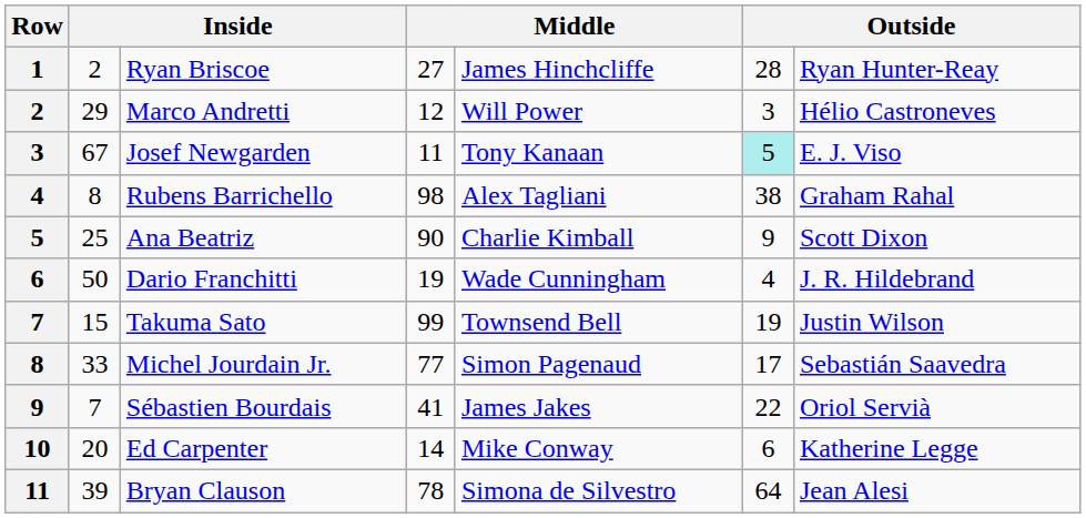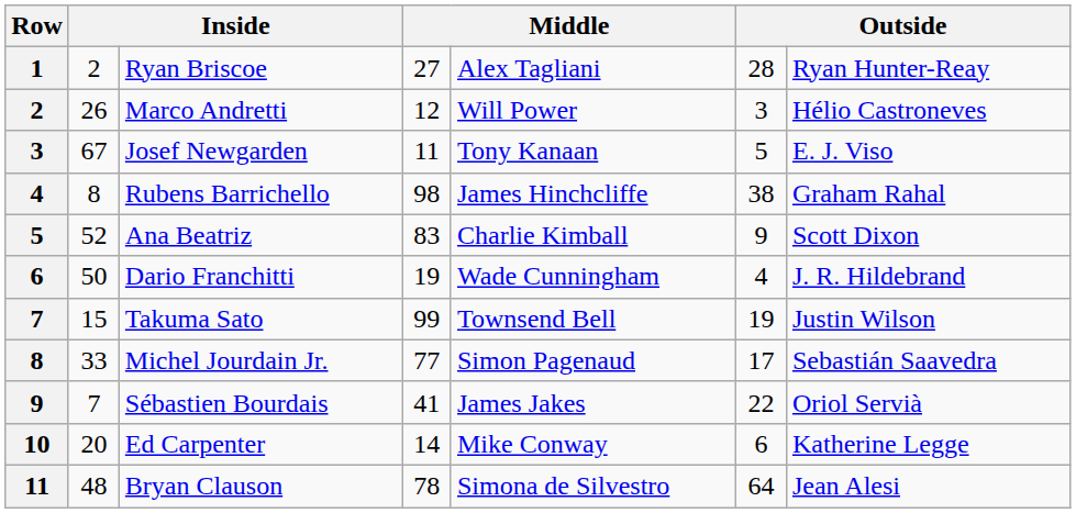Ryan Briscoe | column 5: James Hinchcliffe -> Alex Tagliani
Marco Andretti | column 2: 29 -> 26
Josef Newgarden | column 6: paleturquoise background -> no background
Rubens Barrichello | column 5: Alex Tagliani -> James Hinchcliffe
Ana Beatriz | column 2: 25 -> 52
Ana Beatriz | column 4: 90 -> 83
Bryan Clauson | column 2: 39 -> 48
